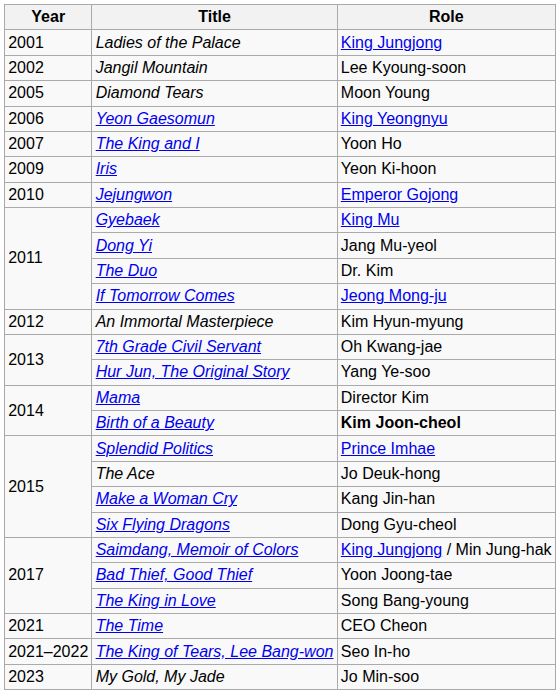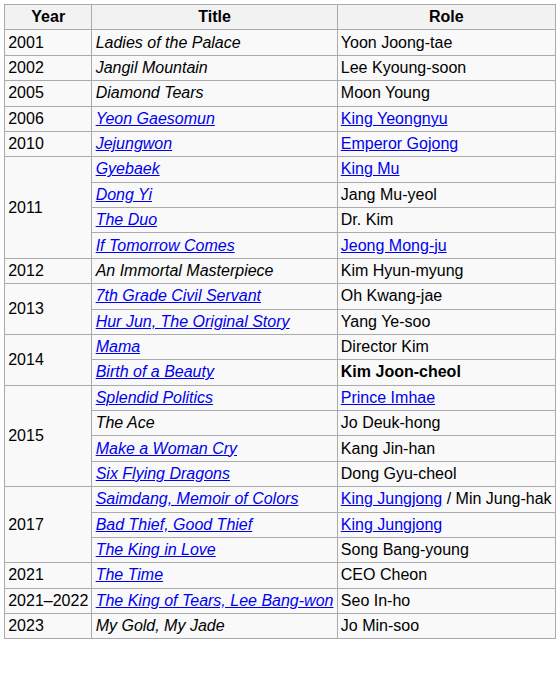Ladies of the Palace | Role: King Jungjong -> Yoon Joong-tae
- row: 2007 | The King and I | Yoon Ho
- row: 2009 | Iris | Yeon Ki-hoon
Bad Thief, Good Thief | Role: Yoon Joong-tae -> King Jungjong
